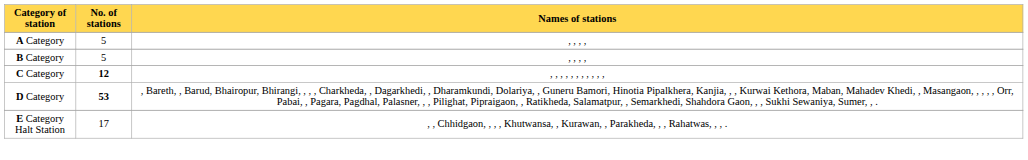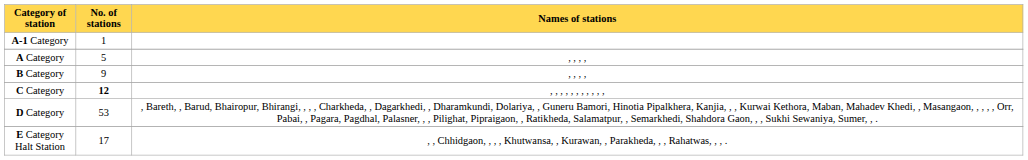+ row: A-1 Category | 1
B Category | No. of stations: 5 -> 9
D Category | No. of stations: bold -> normal
